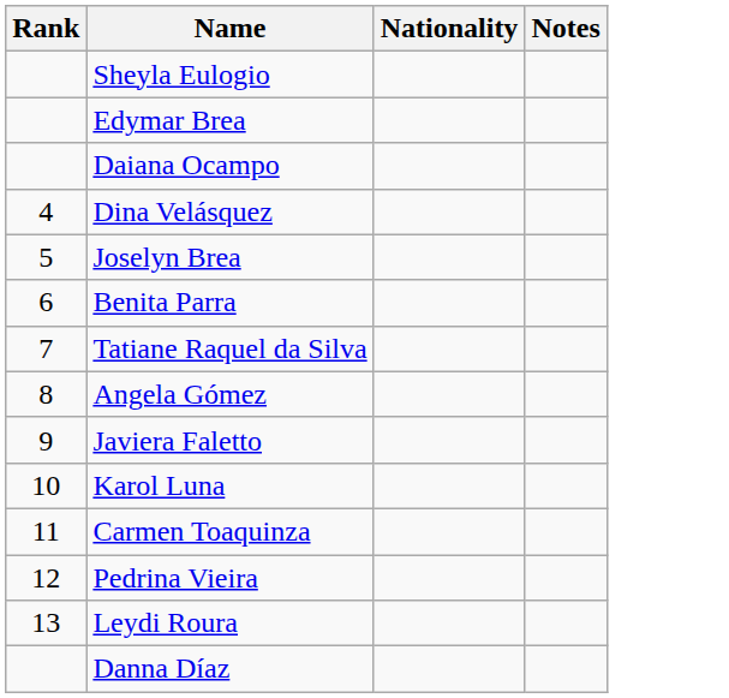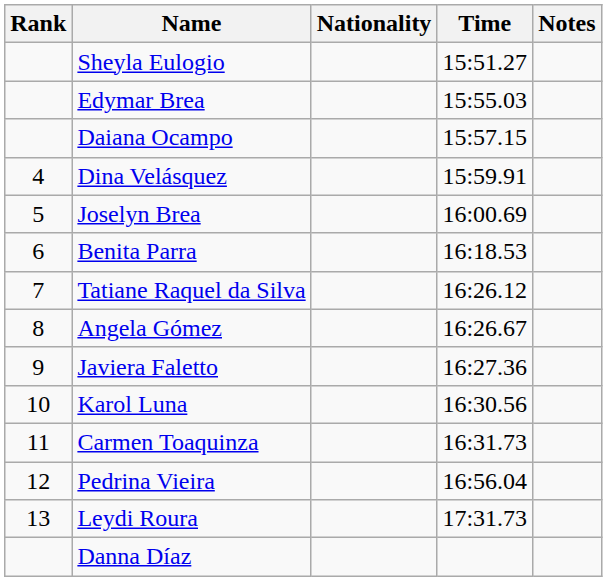+ column: Time | 15:51.27 | 15:55.03 | 15:57.15 | 15:59.91 | 16:00.69 | 16:18.53 | 16:26.12 | 16:26.67 | 16:27.36 | 16:30.56 | 16:31.73 | 16:56.04 | 17:31.73
